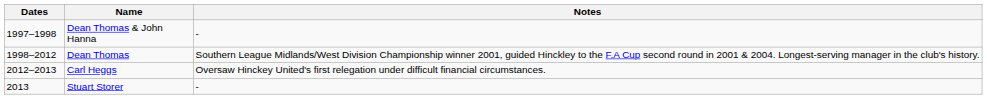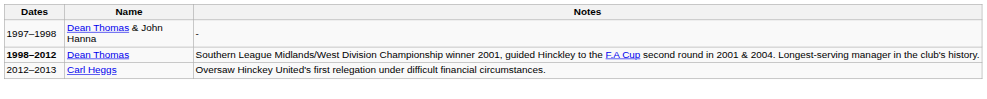Dean Thomas | Dates: normal -> bold
- row: 2013 | Stuart Storer | -
